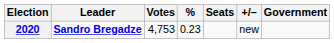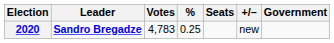2020 | Votes: 4,753 -> 4,783
2020 | %: 0.23 -> 0.25
